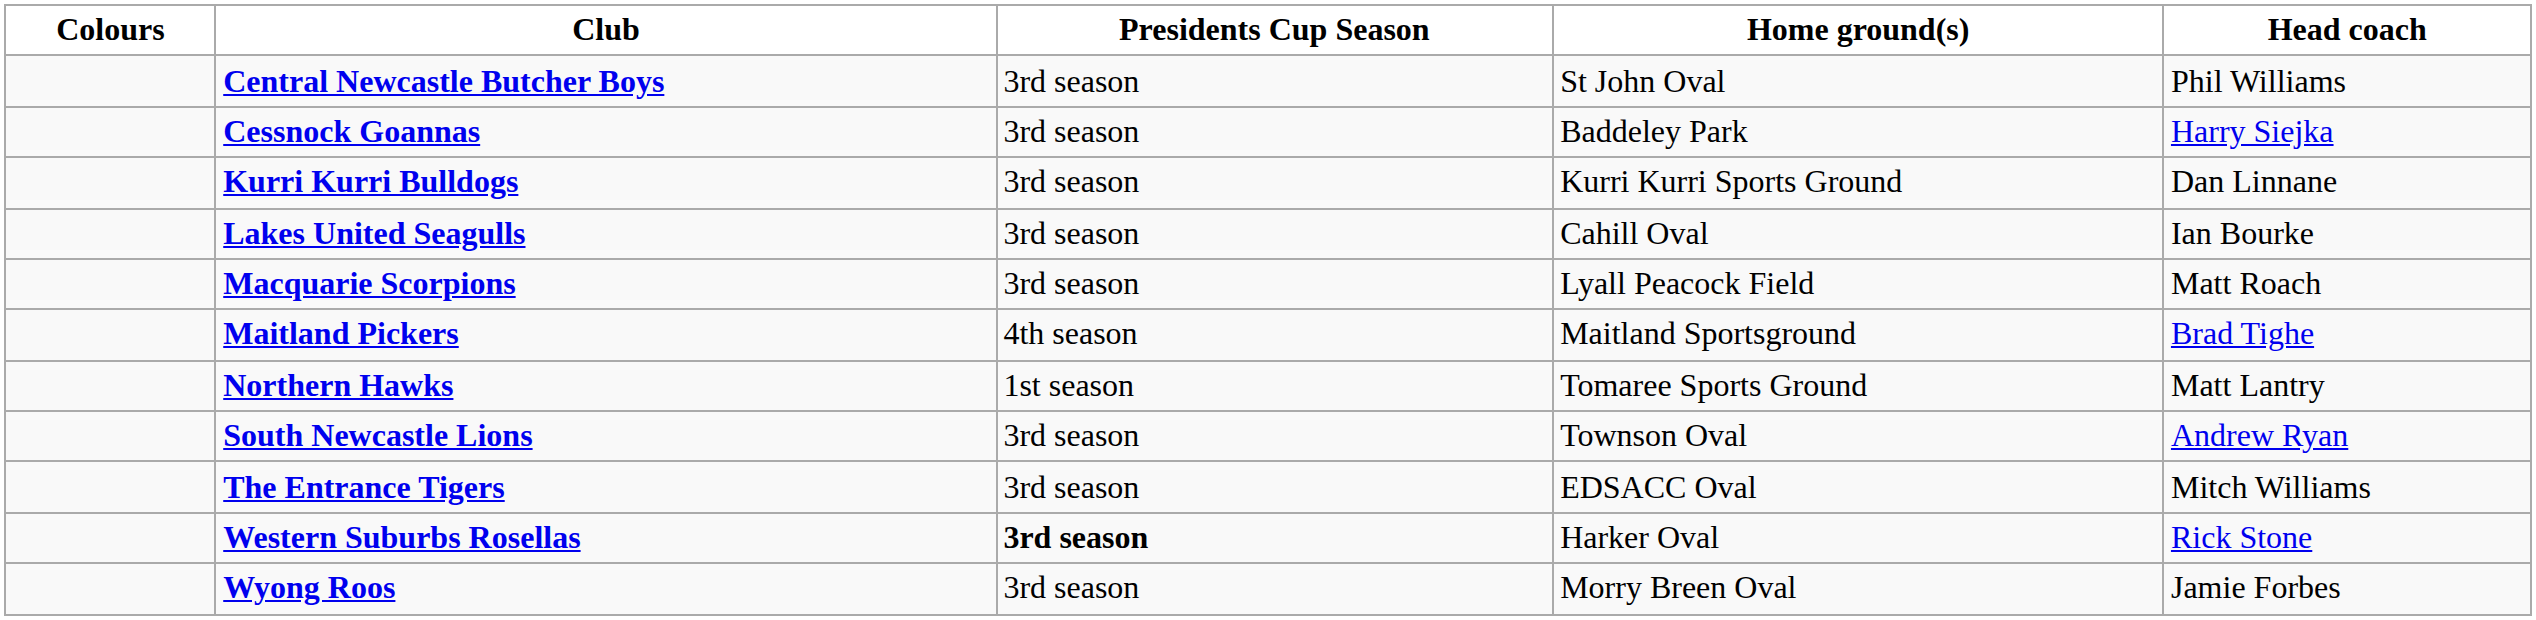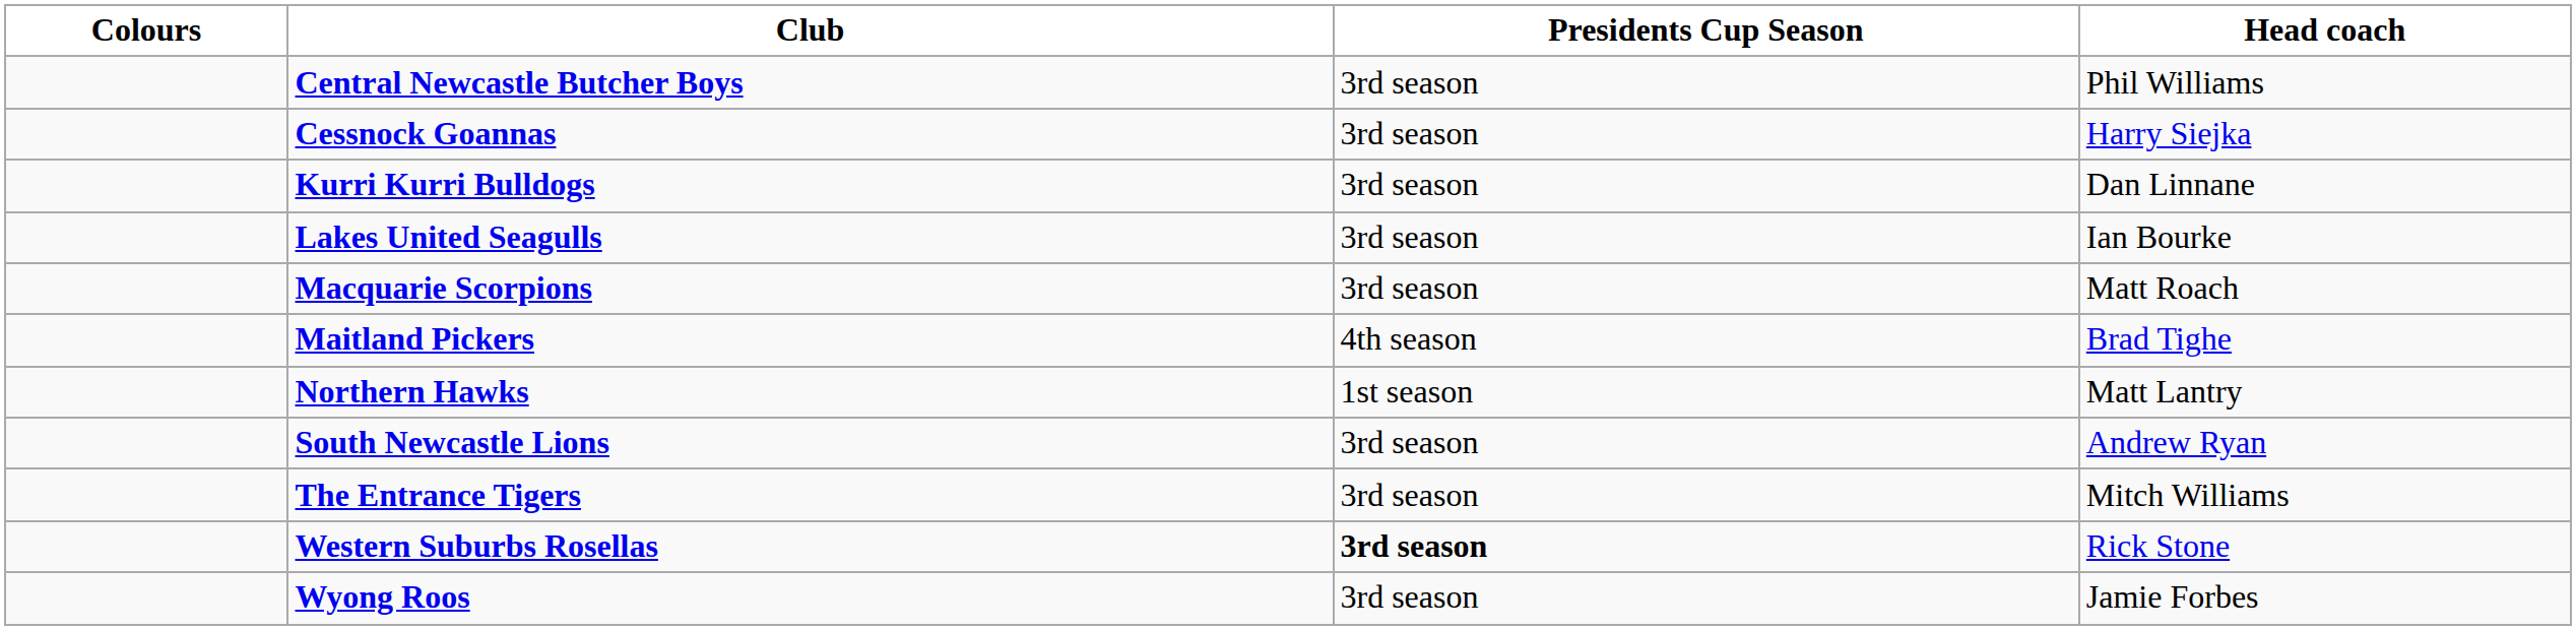- column: Home ground(s) | St John Oval | Baddeley Park | Kurri Kurri Sports Ground | Cahill Oval | Lyall Peacock Field | Maitland Sportsground | Tomaree Sports Ground | Townson Oval | EDSACC Oval | Harker Oval | Morry Breen Oval
